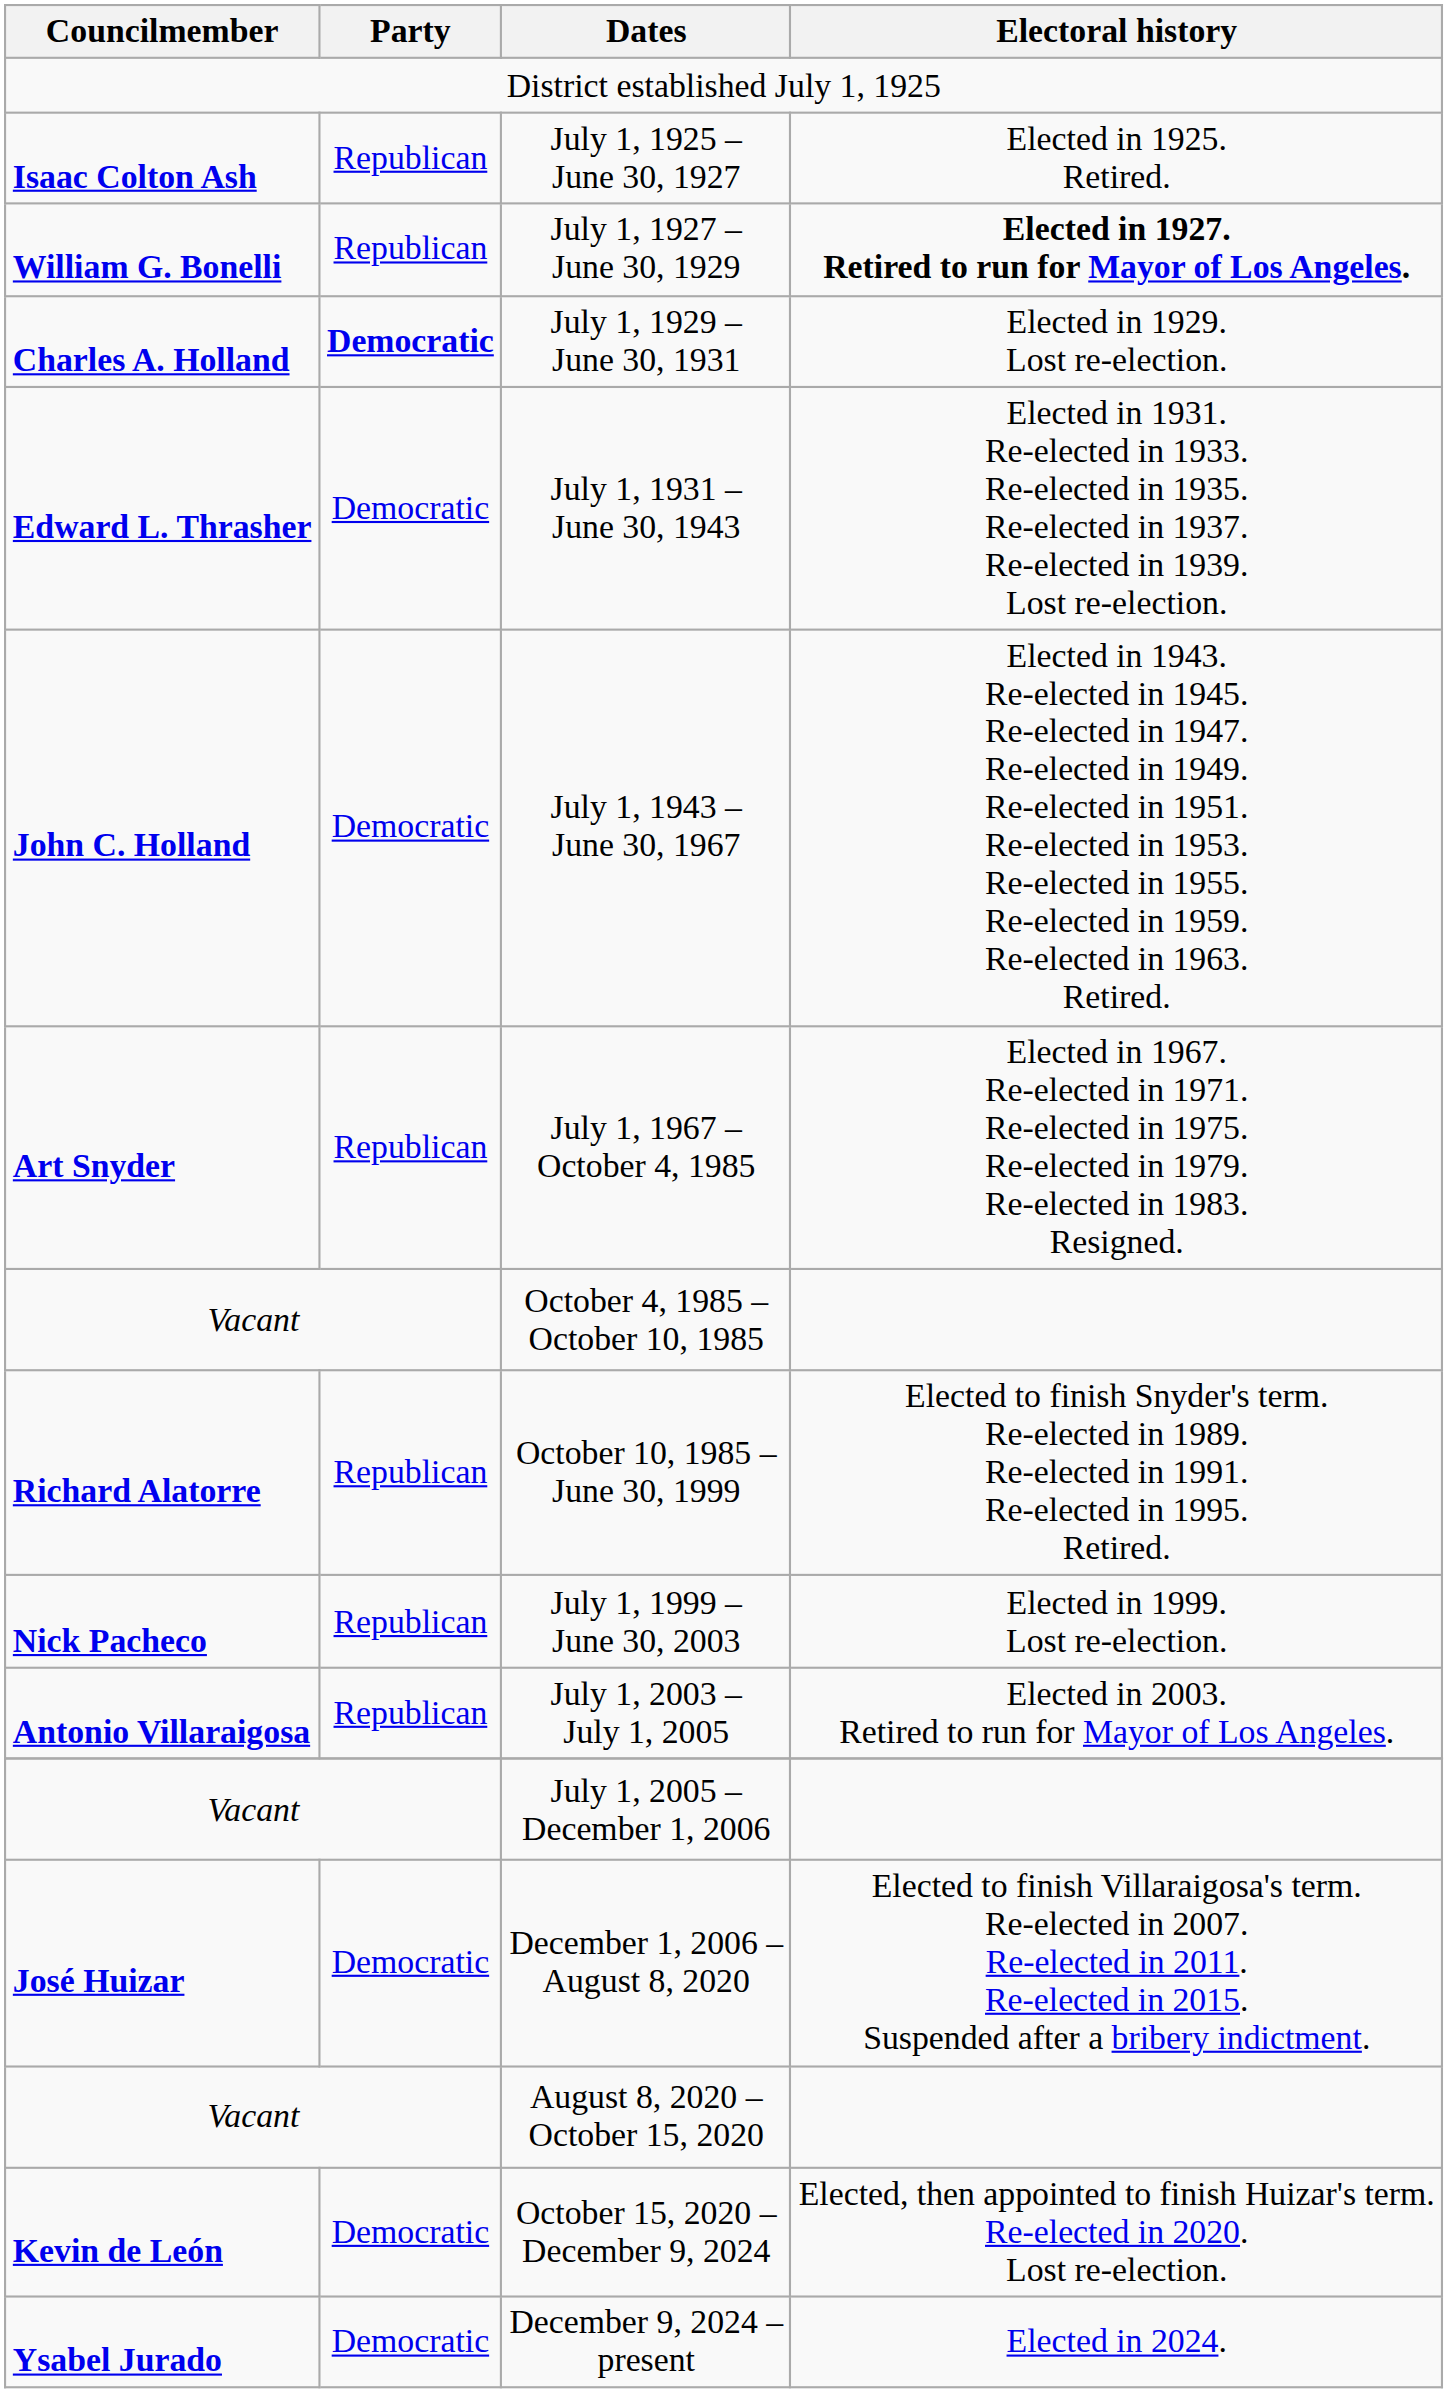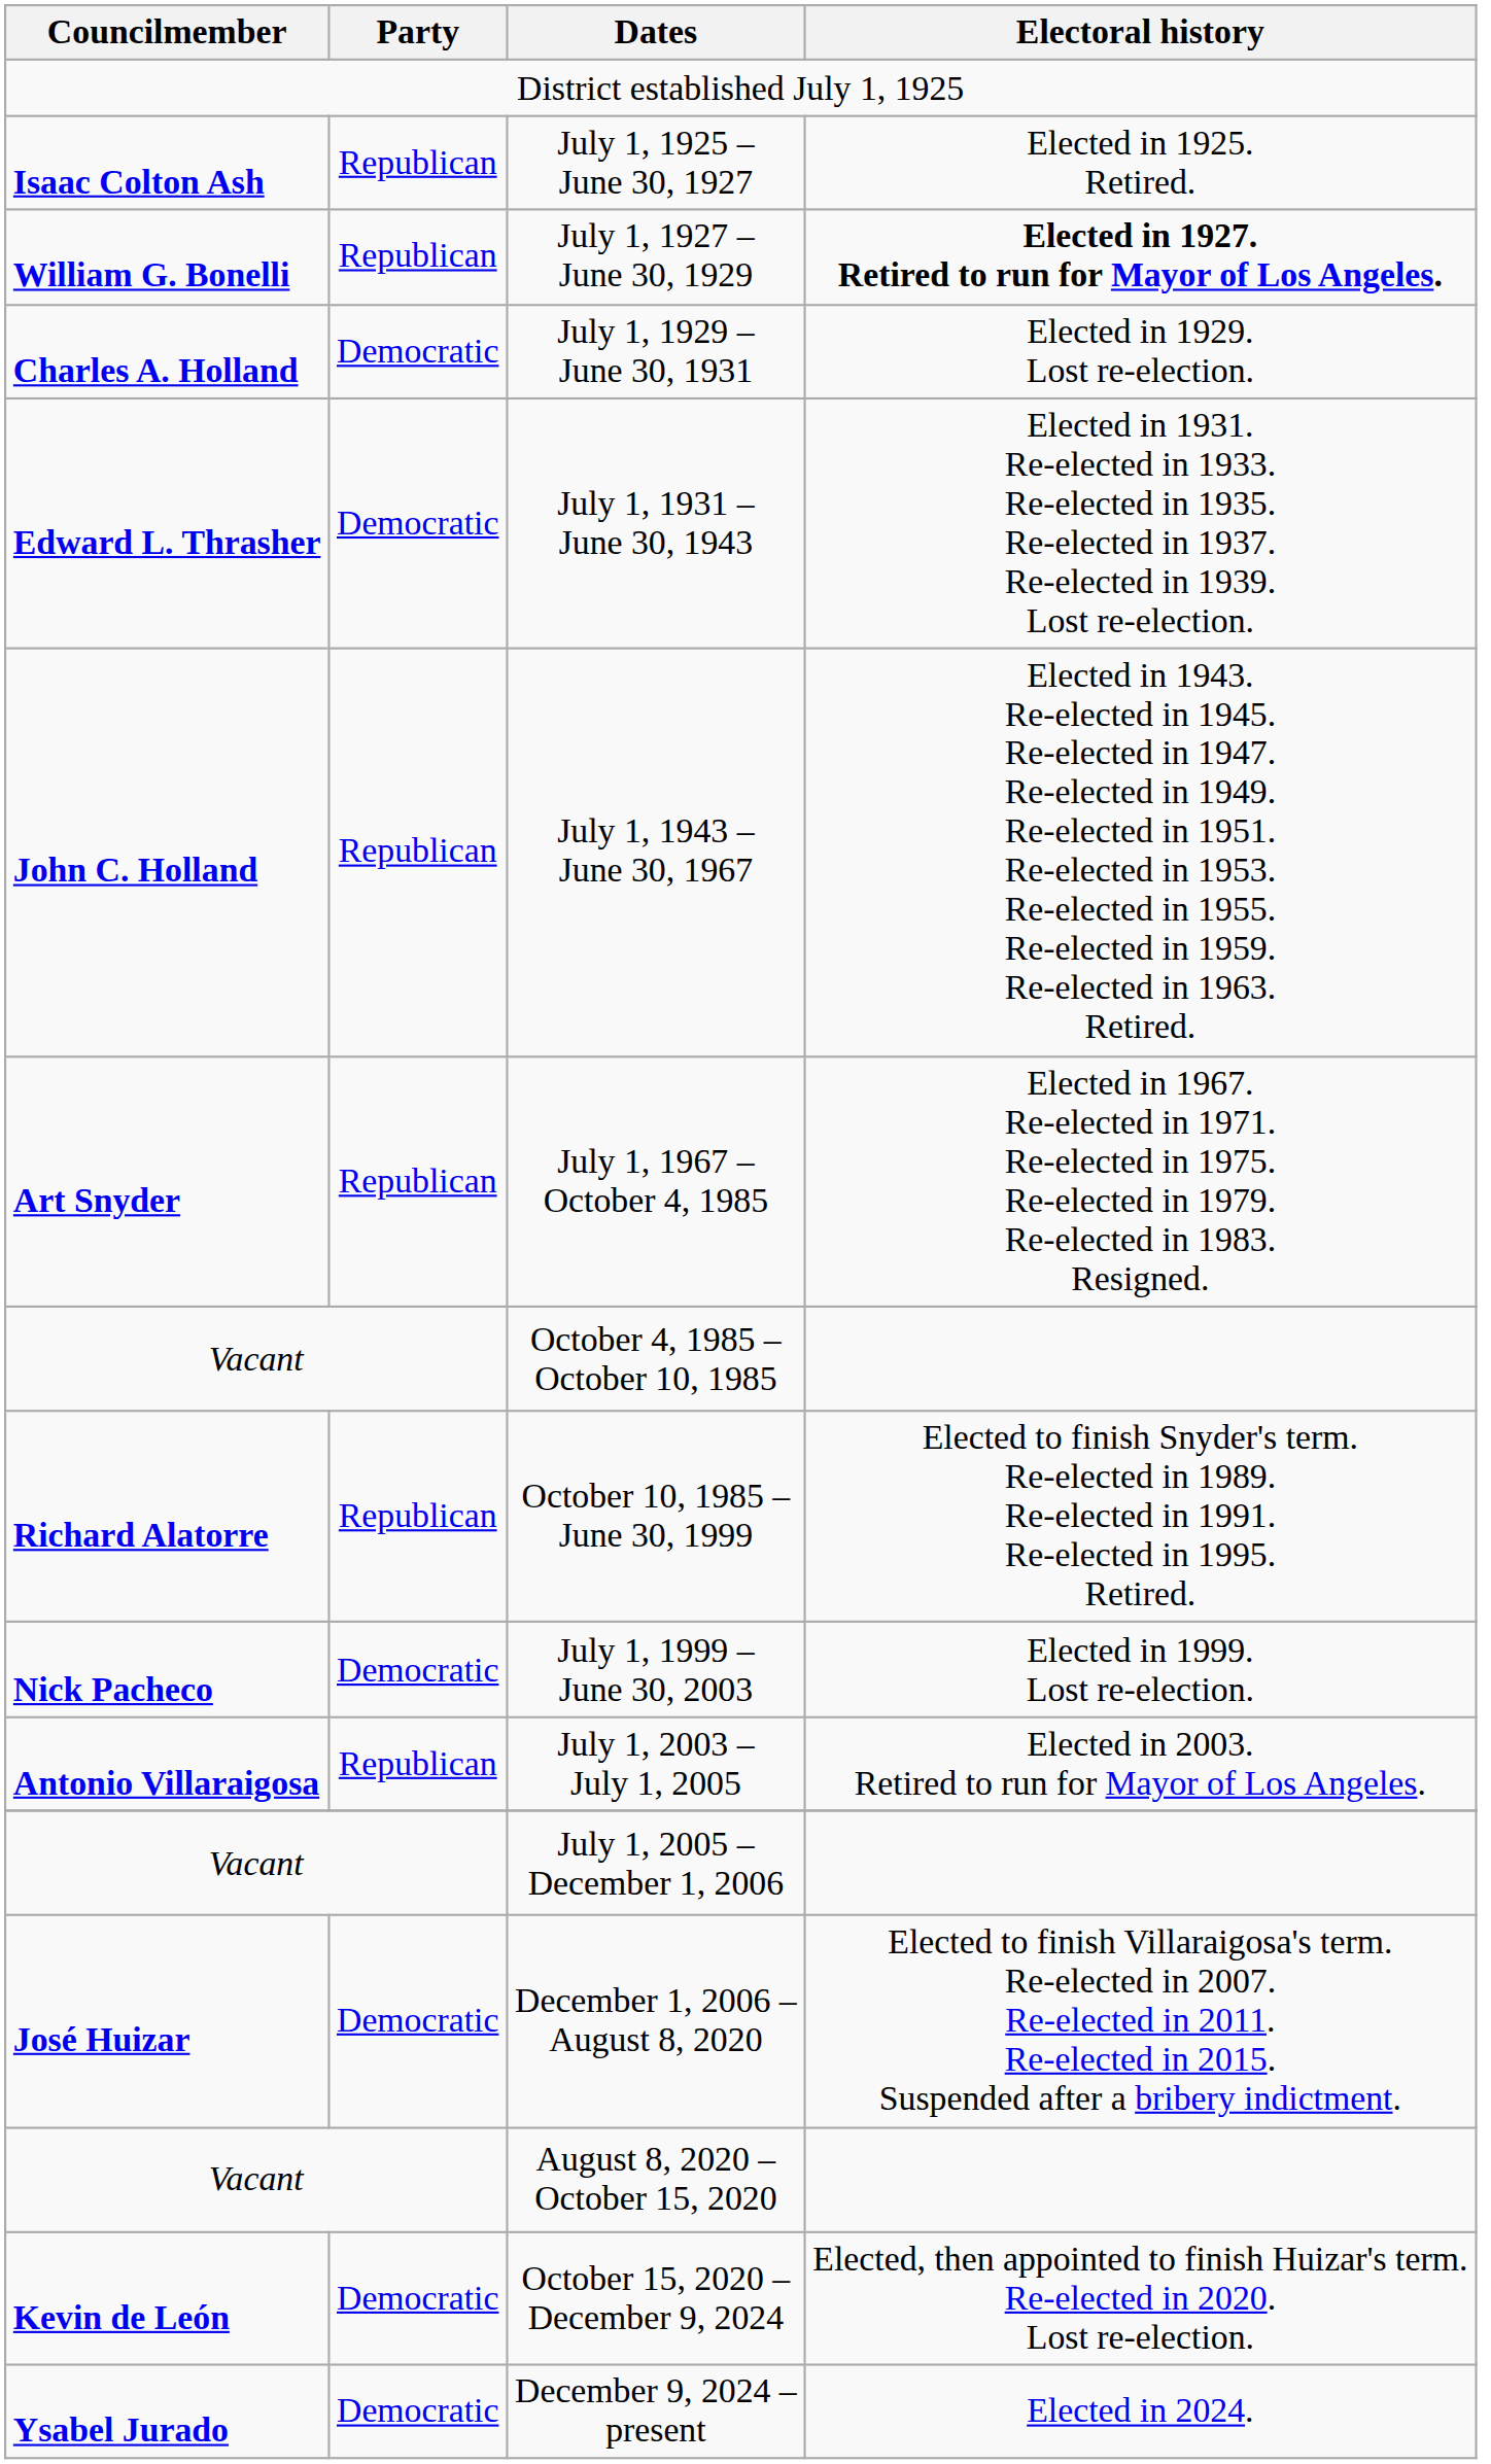July 1, 1929 – June 30, 1931 | Party: bold -> normal
July 1, 1943 – June 30, 1967 | Party: Democratic -> Republican
July 1, 1999 – June 30, 2003 | Party: Republican -> Democratic
